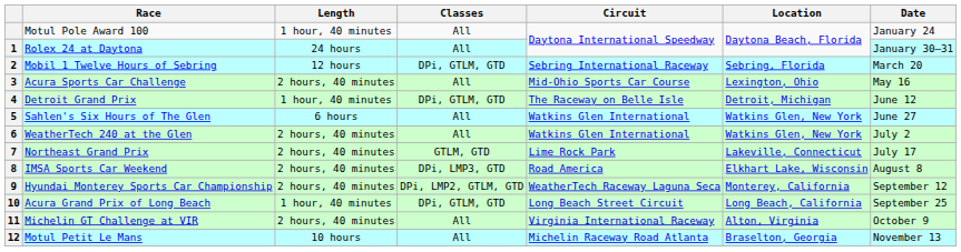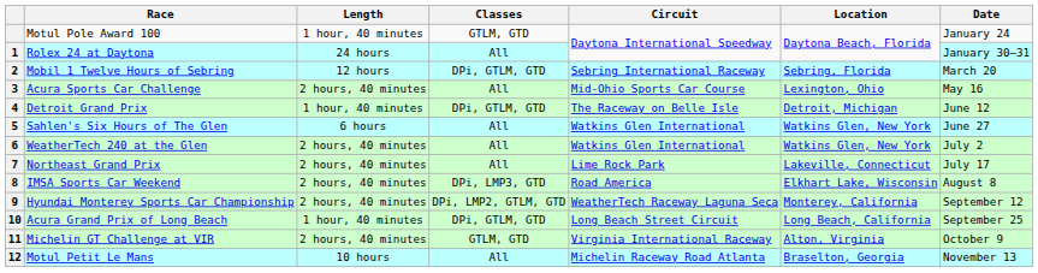Motul Pole Award 100 | Classes: All -> GTLM, GTD
Northeast Grand Prix | Classes: GTLM, GTD -> All
Michelin GT Challenge at VIR | Classes: All -> GTLM, GTD
